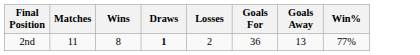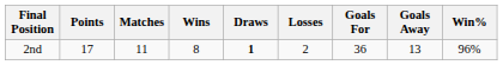+ column: Points | 17
2nd | Win%: 77% -> 96%
